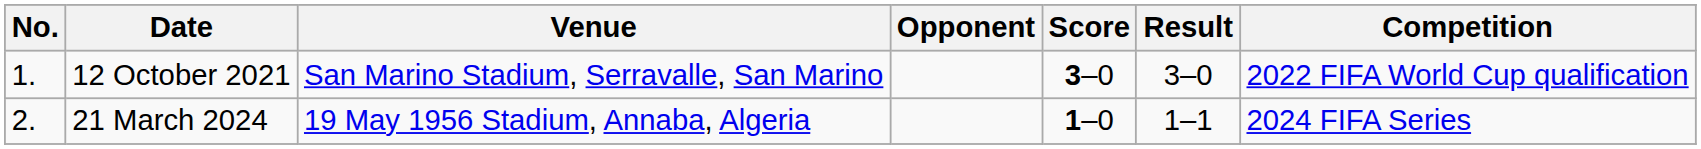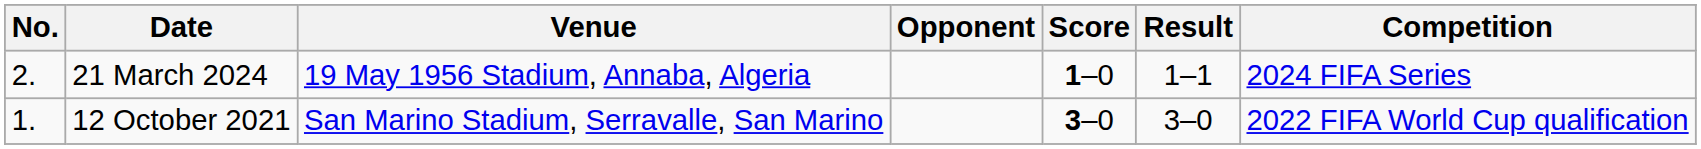rows swapped: 12 October 2021 <-> 21 March 2024
